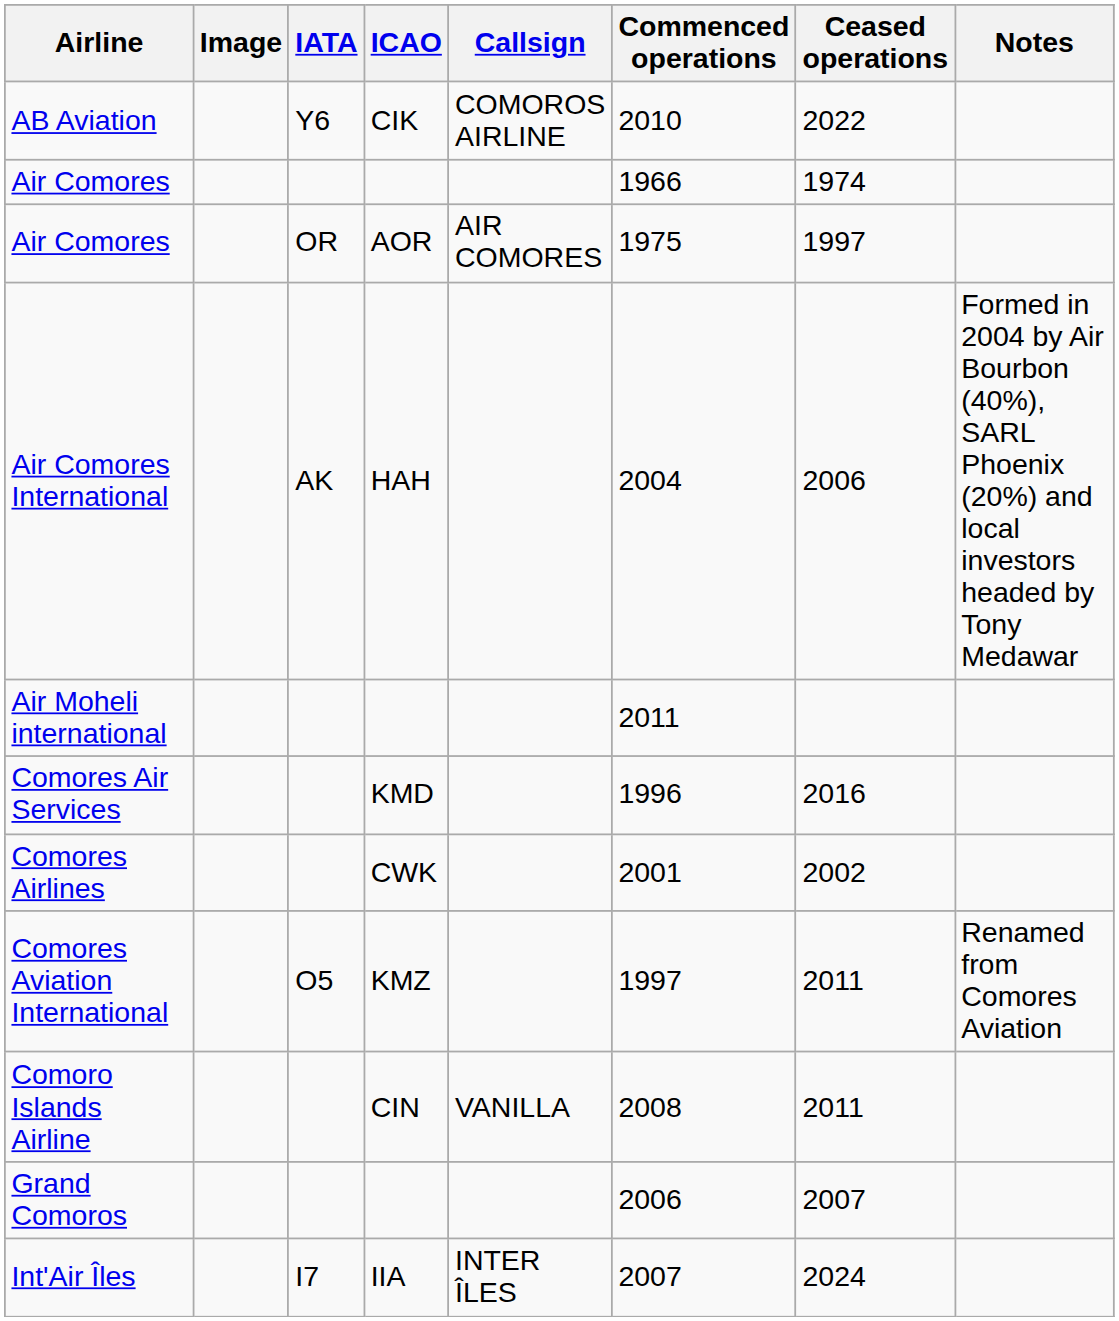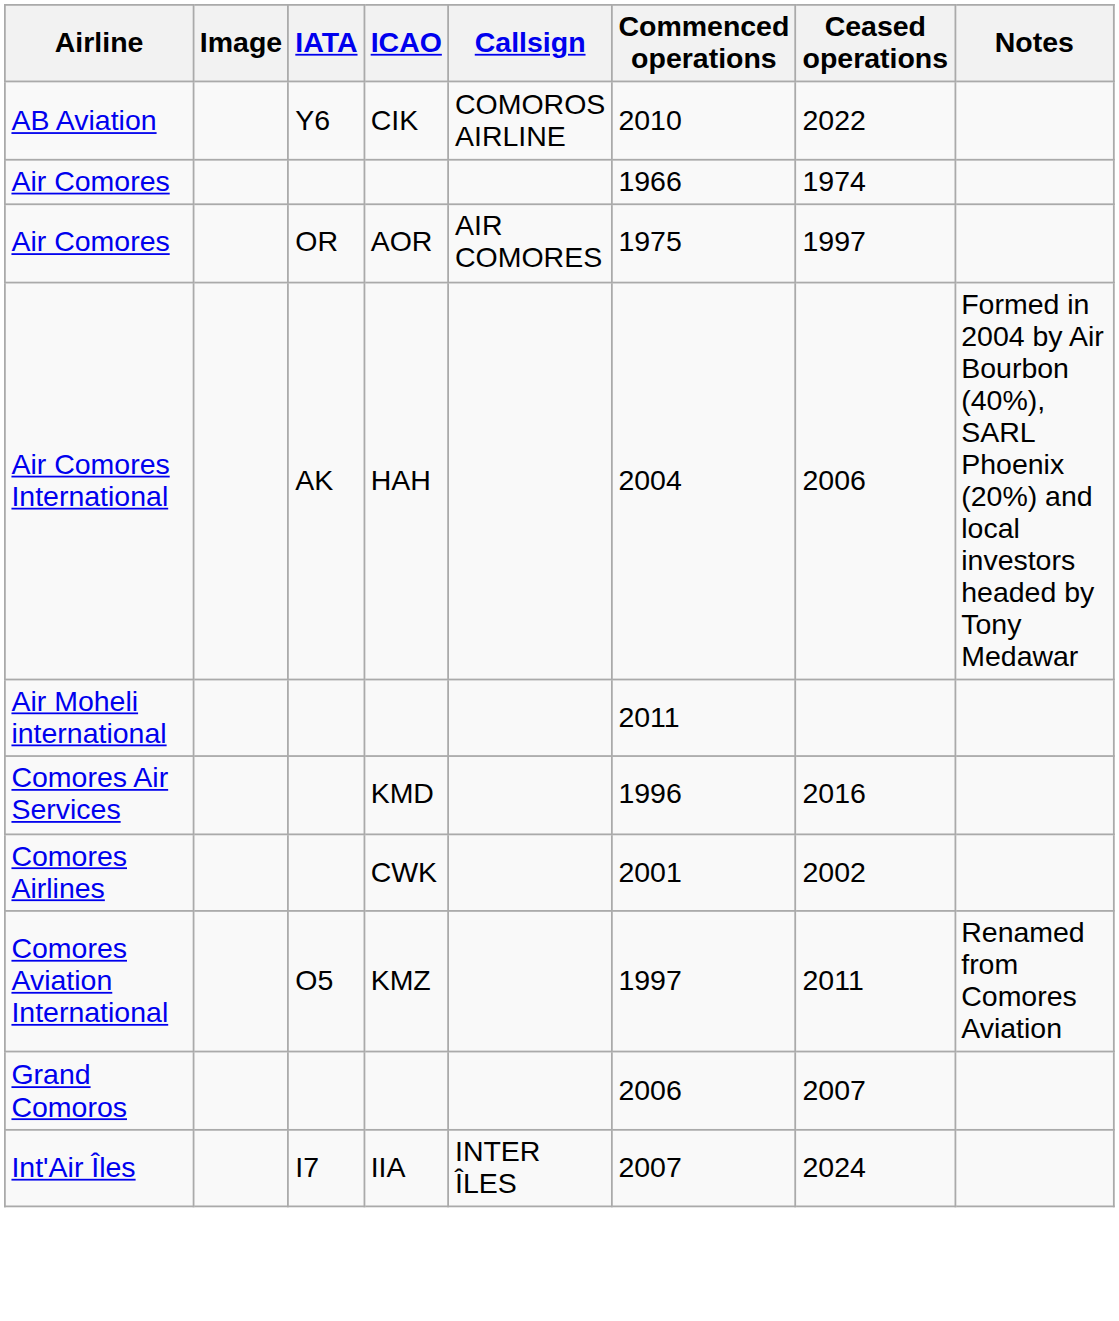- row: Comoro Islands Airline | CIN | VANILLA | 2008 | 2011
